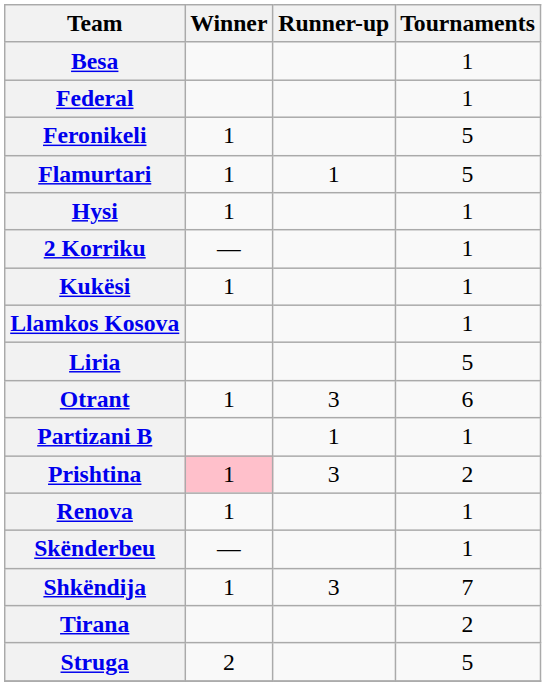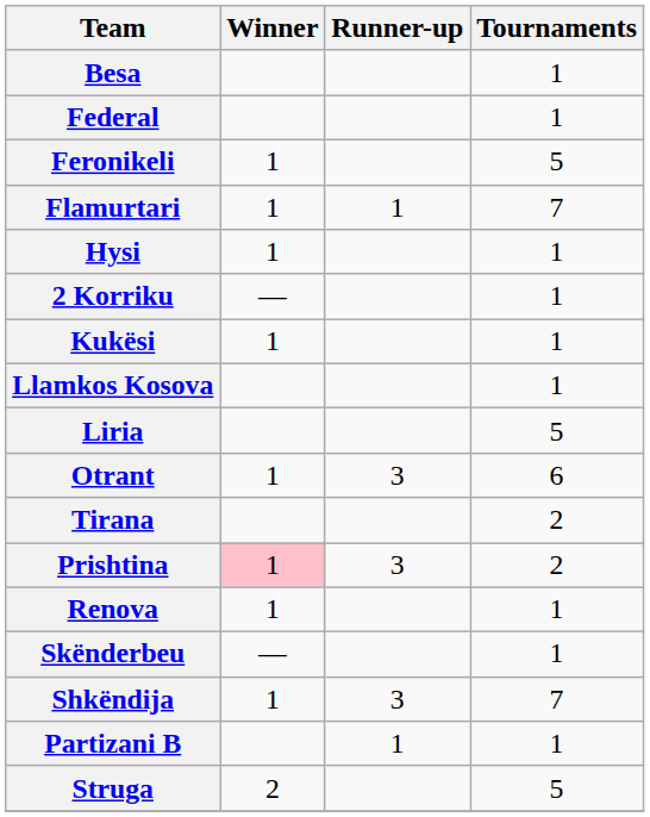Flamurtari | Tournaments: 5 -> 7
rows swapped: Partizani B <-> Tirana
